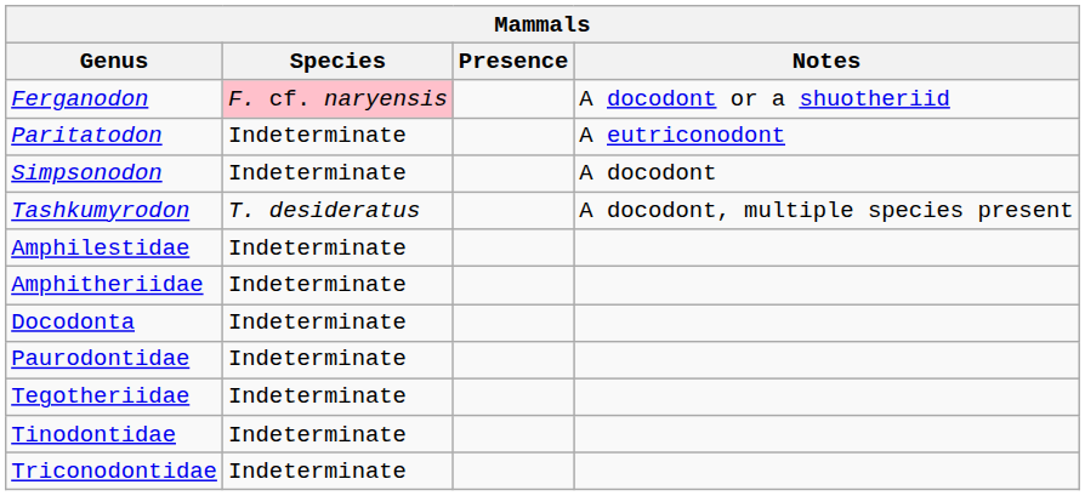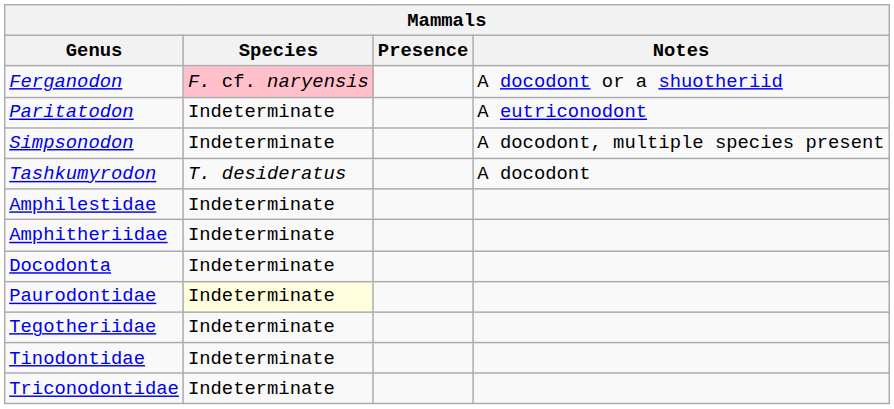Simpsonodon | Notes: A docodont -> A docodont, multiple species present
Tashkumyrodon | Notes: A docodont, multiple species present -> A docodont
Paurodontidae | Species: no background -> lightyellow background
